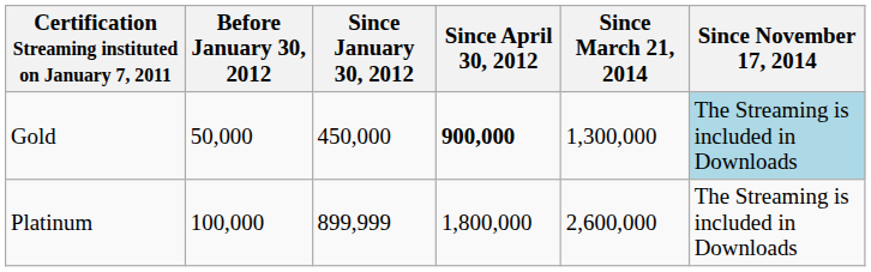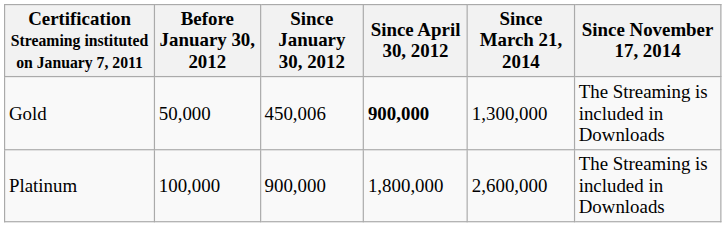Gold | Since January 30, 2012: 450,000 -> 450,006
Gold | Since November 17, 2014: lightblue background -> no background
Platinum | Since January 30, 2012: 899,999 -> 900,000
